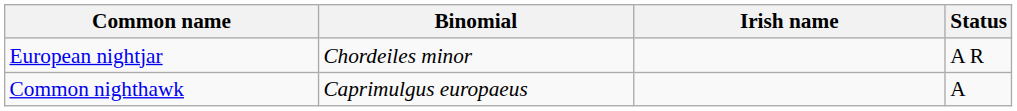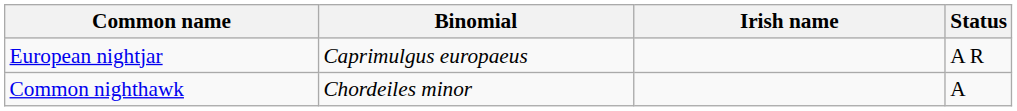European nightjar | Binomial: Chordeiles minor -> Caprimulgus europaeus
Common nighthawk | Binomial: Caprimulgus europaeus -> Chordeiles minor
